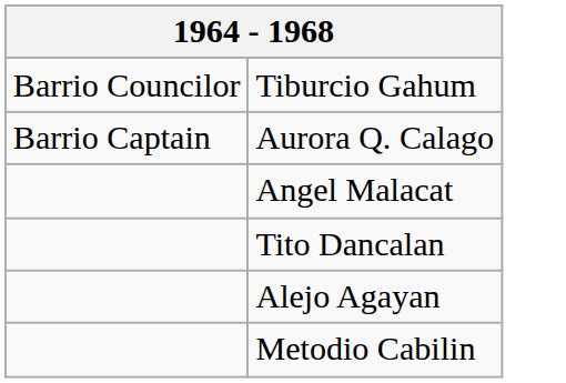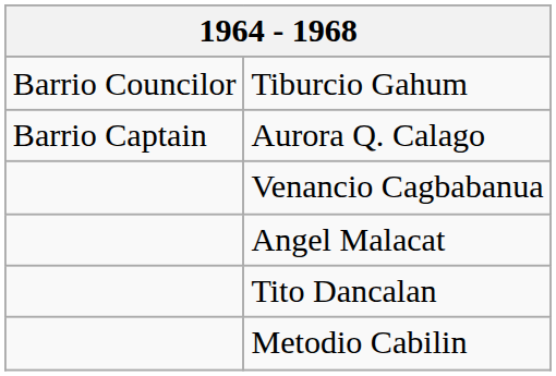+ row: Venancio Cagbabanua
- row: Alejo Agayan
